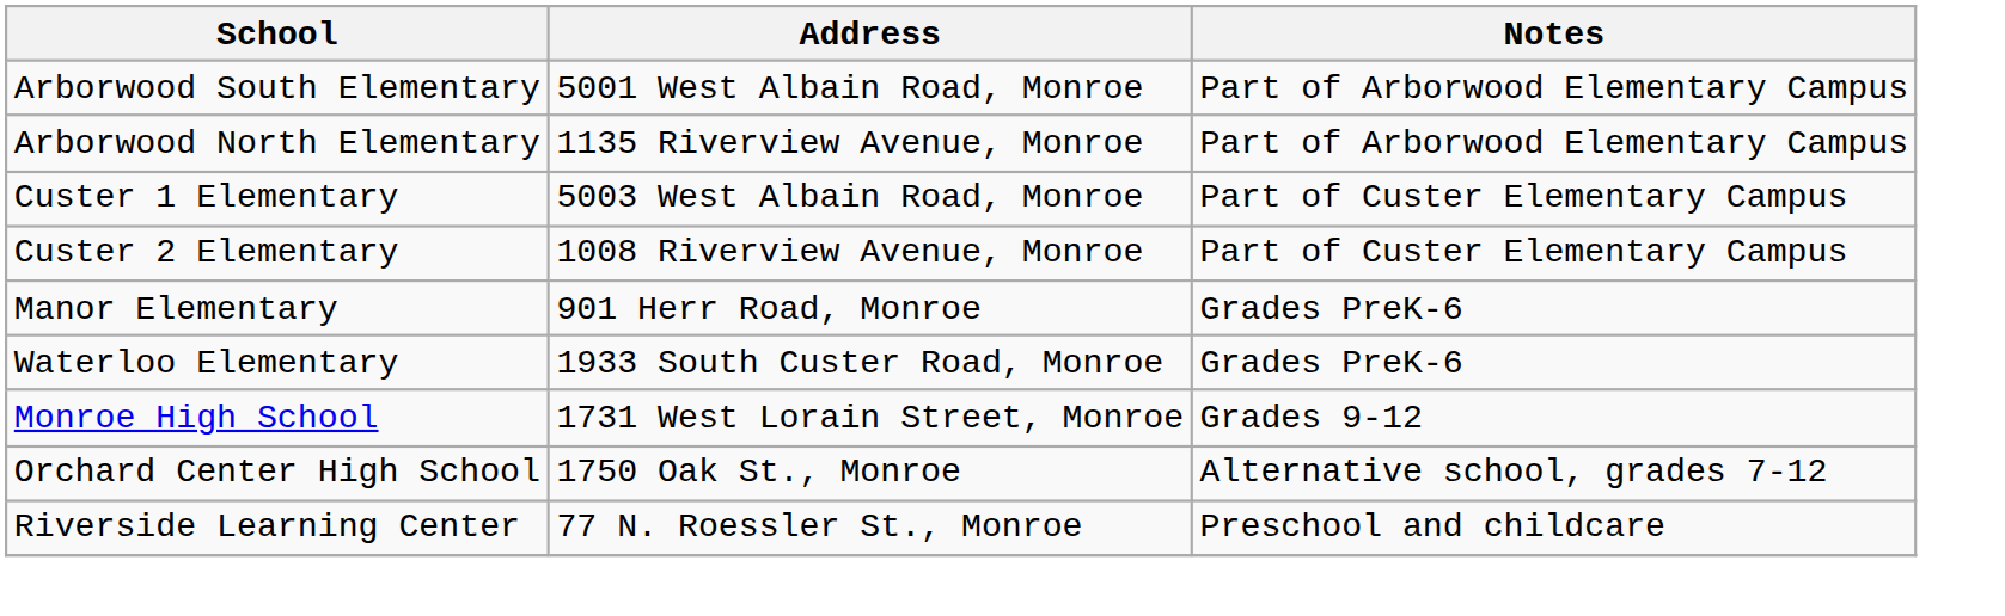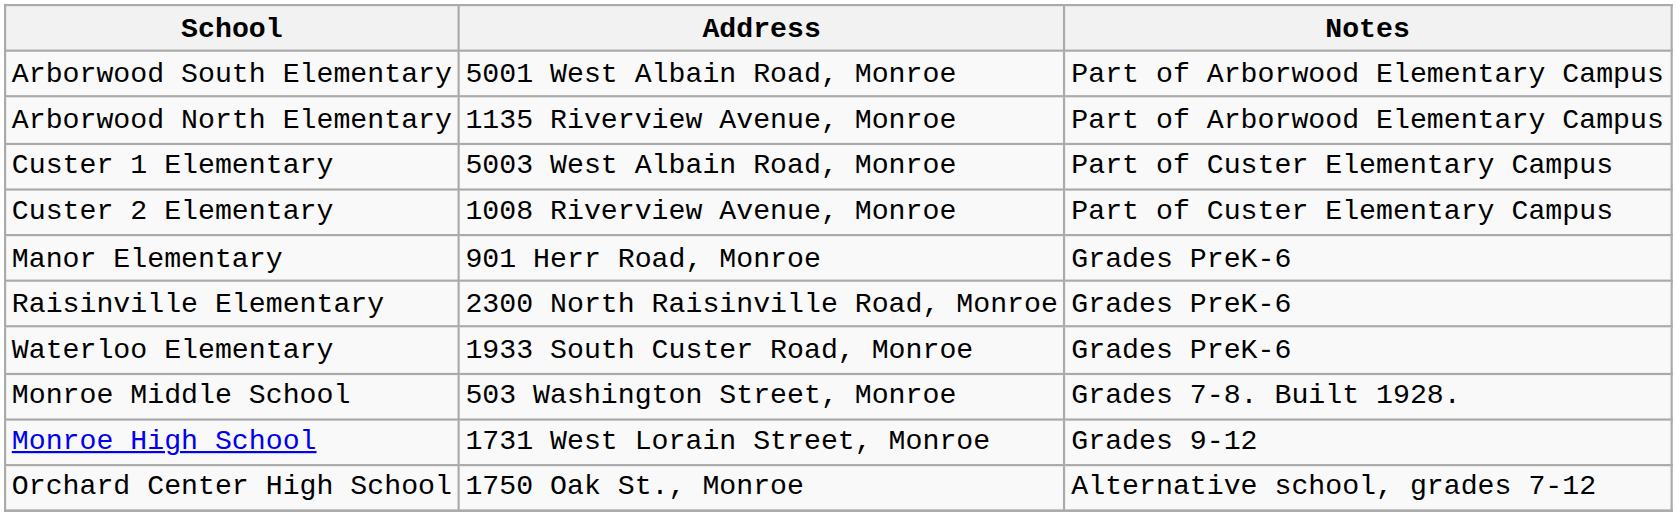+ row: Raisinville Elementary | 2300 North Raisinville Road, Monroe | Grades PreK-6
+ row: Monroe Middle School | 503 Washington Street, Monroe | Grades 7-8. Built 1928.
- row: Riverside Learning Center | 77 N. Roessler St., Monroe | Preschool and childcare
